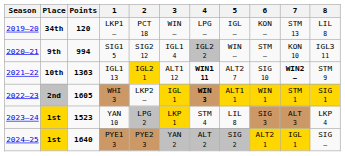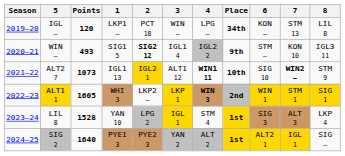columns swapped: Place <-> 5
SIG1 5 | Points: 994 -> 493
SIG1 5 | 2: normal -> bold
IGL1 13 | Points: 1363 -> 1073
WHI 3 | 3: IGL 1 -> LKP 1
YAN 10 | Points: 1523 -> 1528
YAN 10 | 3: LKP 1 -> IGL 1
